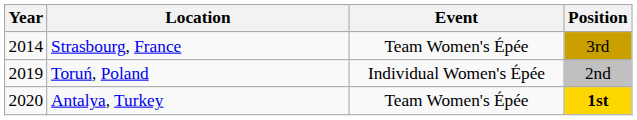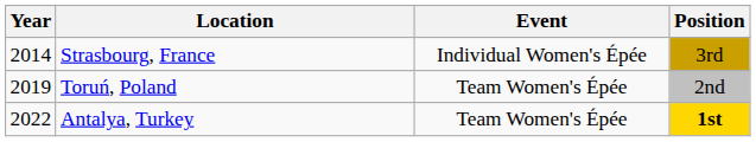Strasbourg, France | Event: Team Women's Épée -> Individual Women's Épée
Toruń, Poland | Event: Individual Women's Épée -> Team Women's Épée
Antalya, Turkey | Year: 2020 -> 2022
